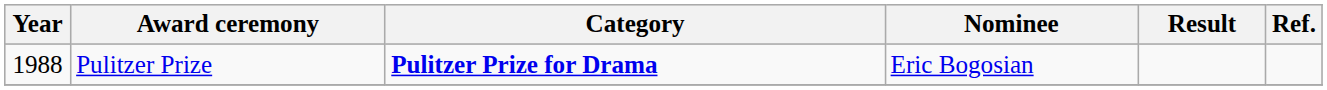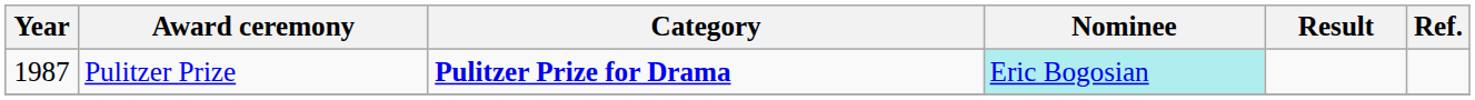Pulitzer Prize | Year: 1988 -> 1987
Pulitzer Prize | Nominee: no background -> paleturquoise background
